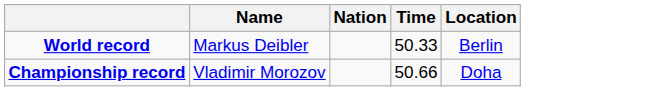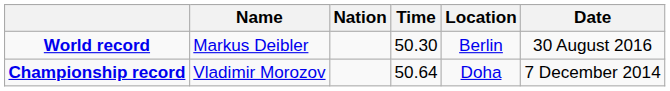+ column: Date | 30 August 2016 | 7 December 2014
World record | Time: 50.33 -> 50.30
Championship record | Time: 50.66 -> 50.64
